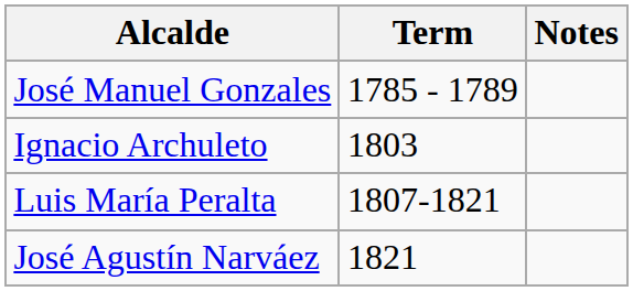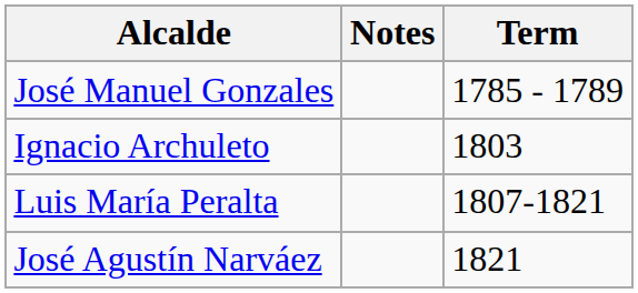columns swapped: Term <-> Notes
